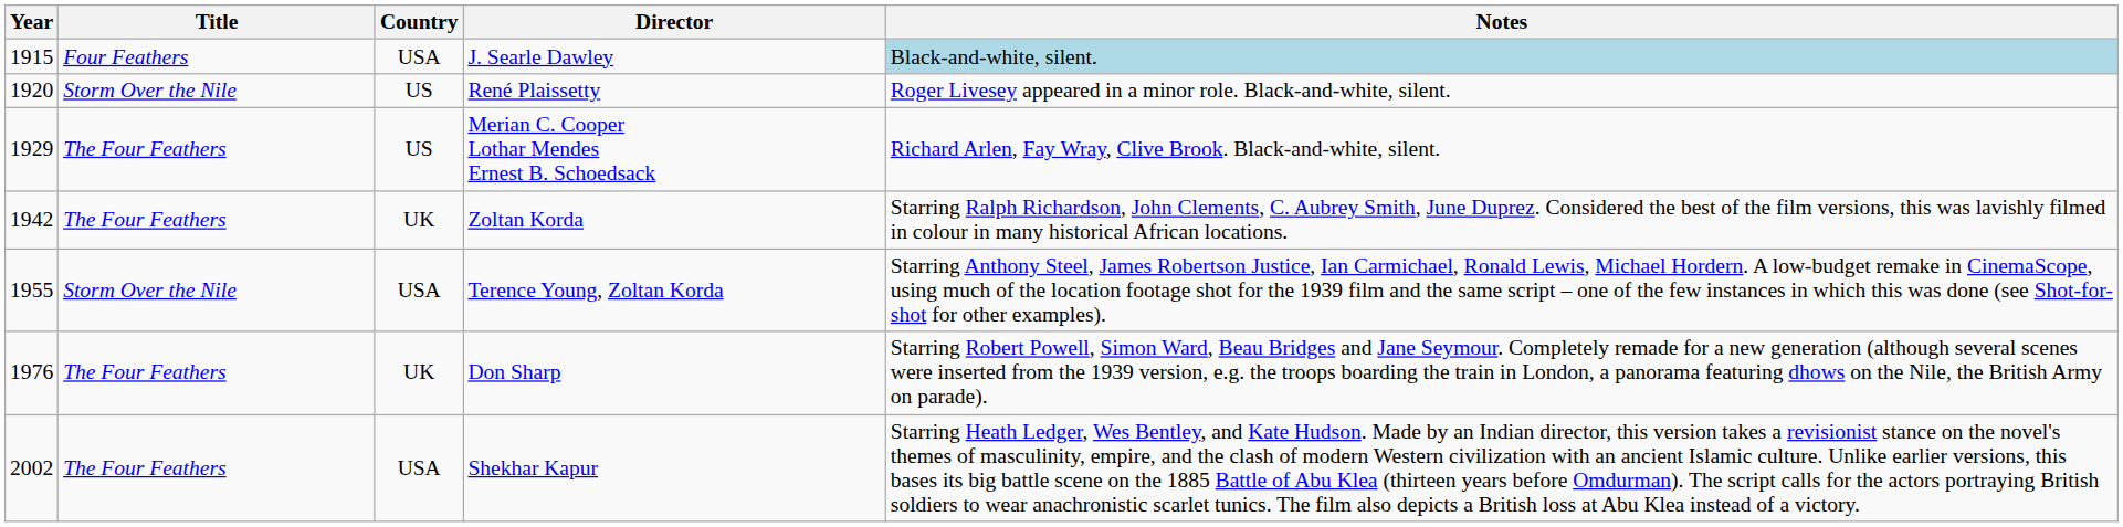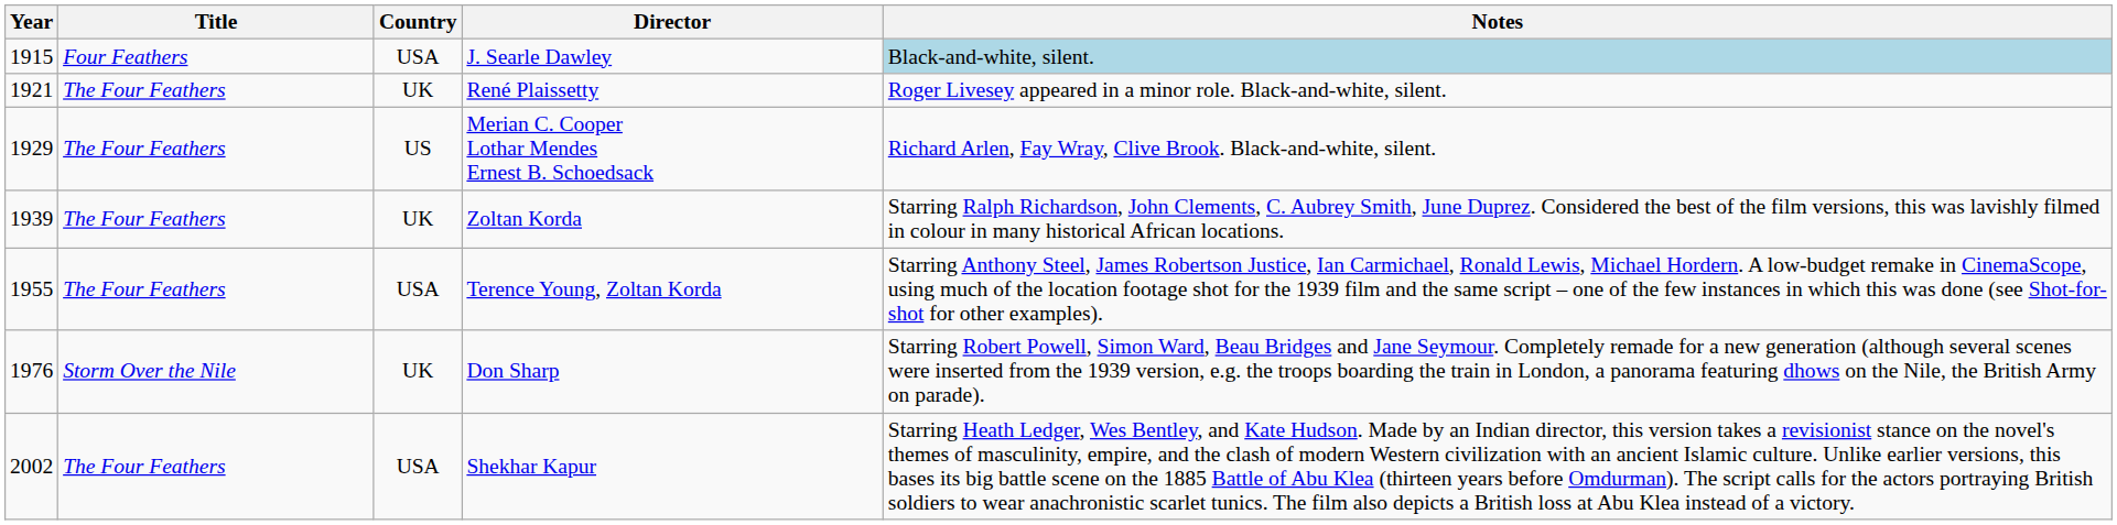René Plaissetty | Year: 1920 -> 1921
René Plaissetty | Title: Storm Over the Nile -> The Four Feathers
René Plaissetty | Country: US -> UK
Zoltan Korda | Year: 1942 -> 1939
Terence Young, Zoltan Korda | Title: Storm Over the Nile -> The Four Feathers
Don Sharp | Title: The Four Feathers -> Storm Over the Nile
